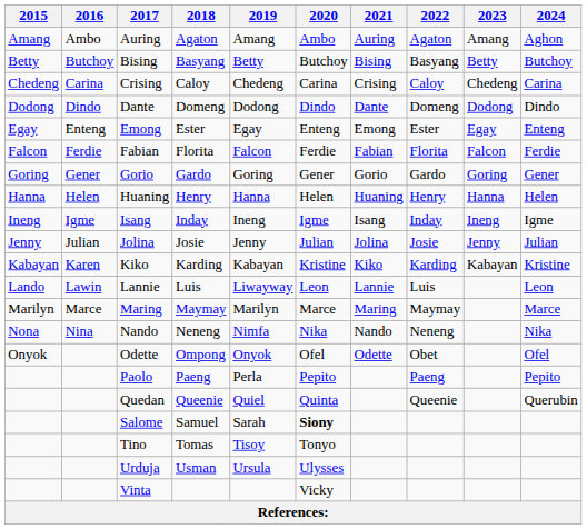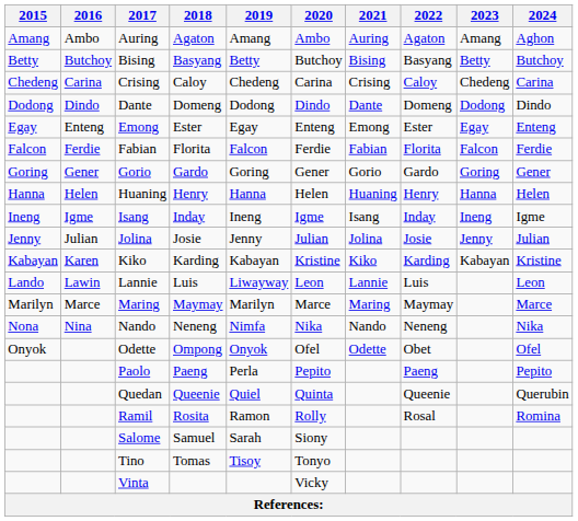+ row: Ramil | Rosita | Ramon | Rolly | Rosal | Romina
Salome | 2020: bold -> normal
- row: Urduja | Usman | Ursula | Ulysses
